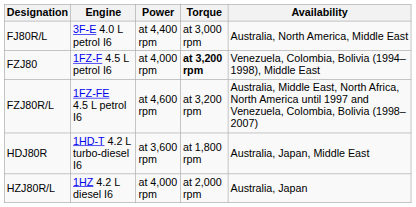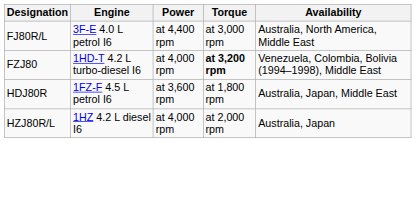FZJ80 | Engine: 1FZ-F 4.5 L petrol I6 -> 1HD-T 4.2 L turbo-diesel I6
- row: FZJ80R/L | 1FZ-FE 4.5 L petrol I6 | at 4,600 rpm | at 3,200 rpm | Australia, Middle East, North Africa, North America until 1997 and Venezuela, Colombia, Bolivia (1998–2007)
HDJ80R | Engine: 1HD-T 4.2 L turbo-diesel I6 -> 1FZ-F 4.5 L petrol I6
